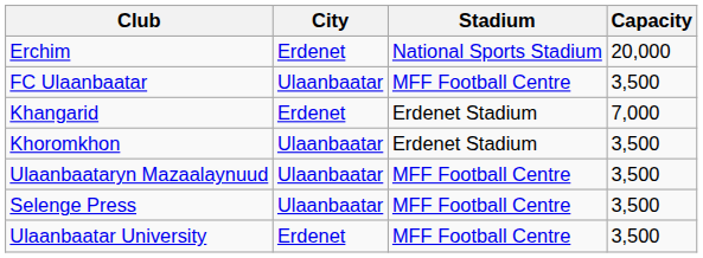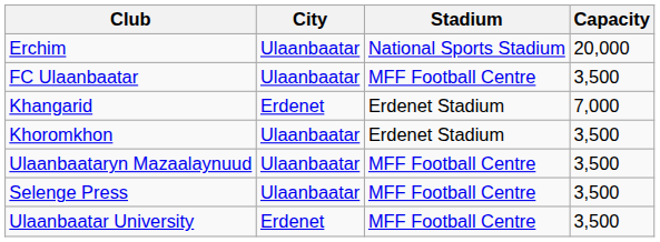Erchim | City: Erdenet -> Ulaanbaatar
